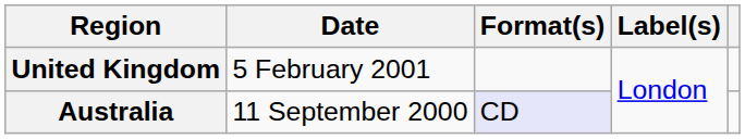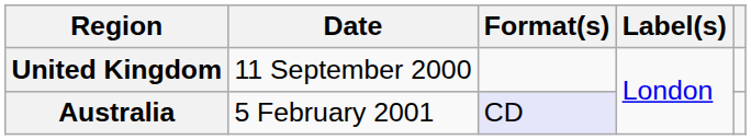United Kingdom | Date: 5 February 2001 -> 11 September 2000
Australia | Date: 11 September 2000 -> 5 February 2001
